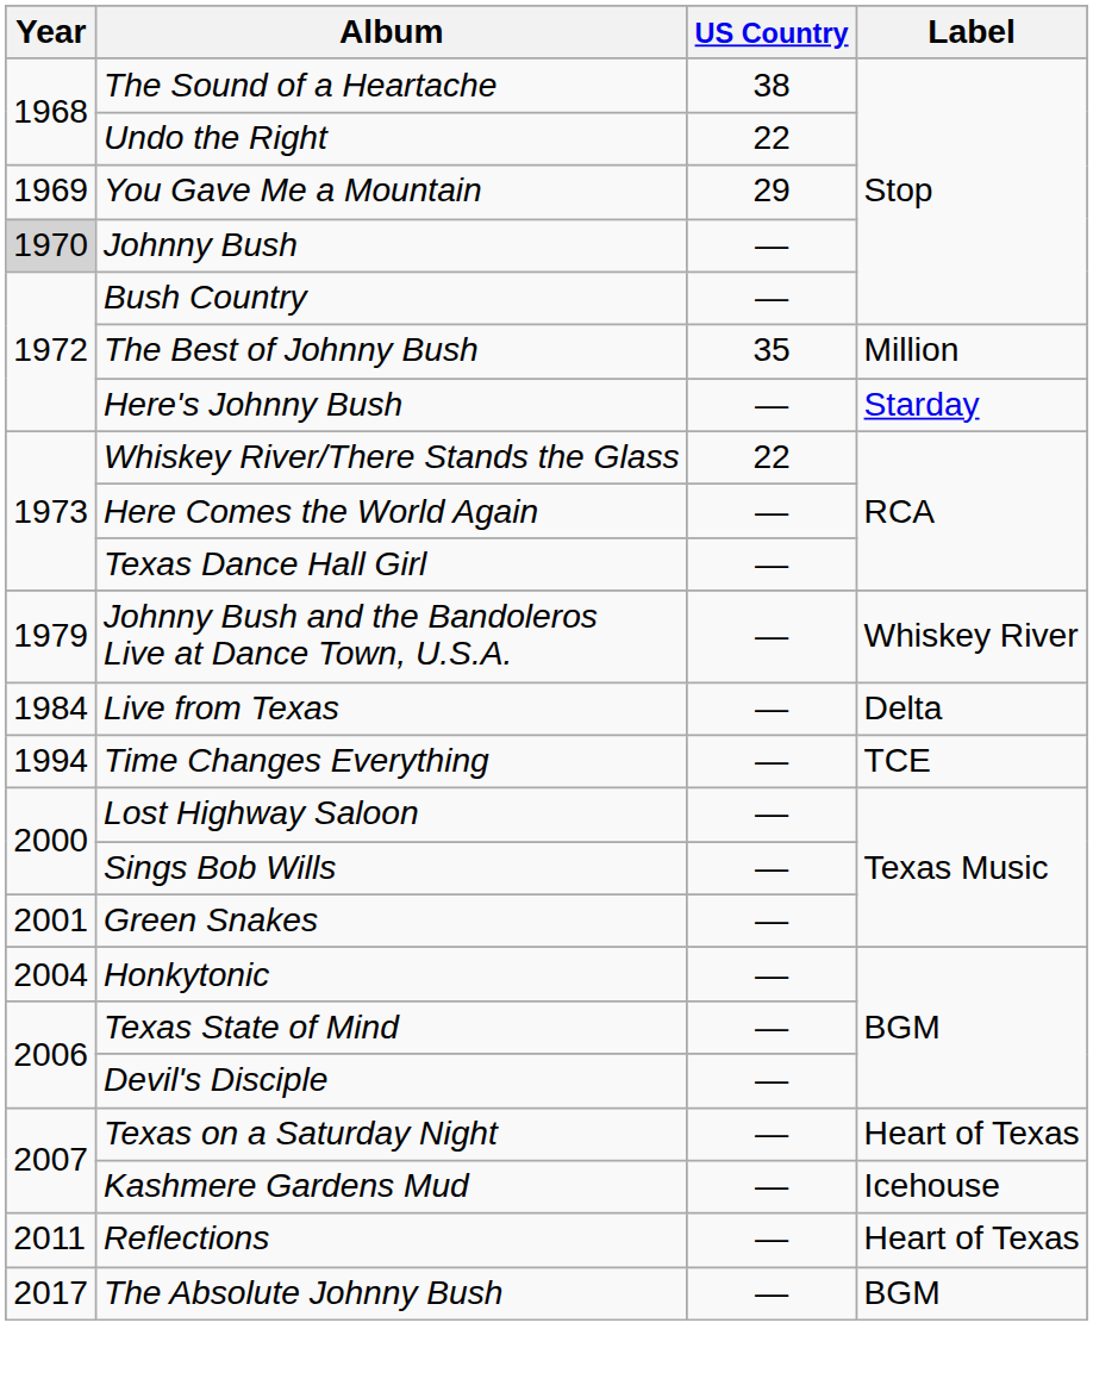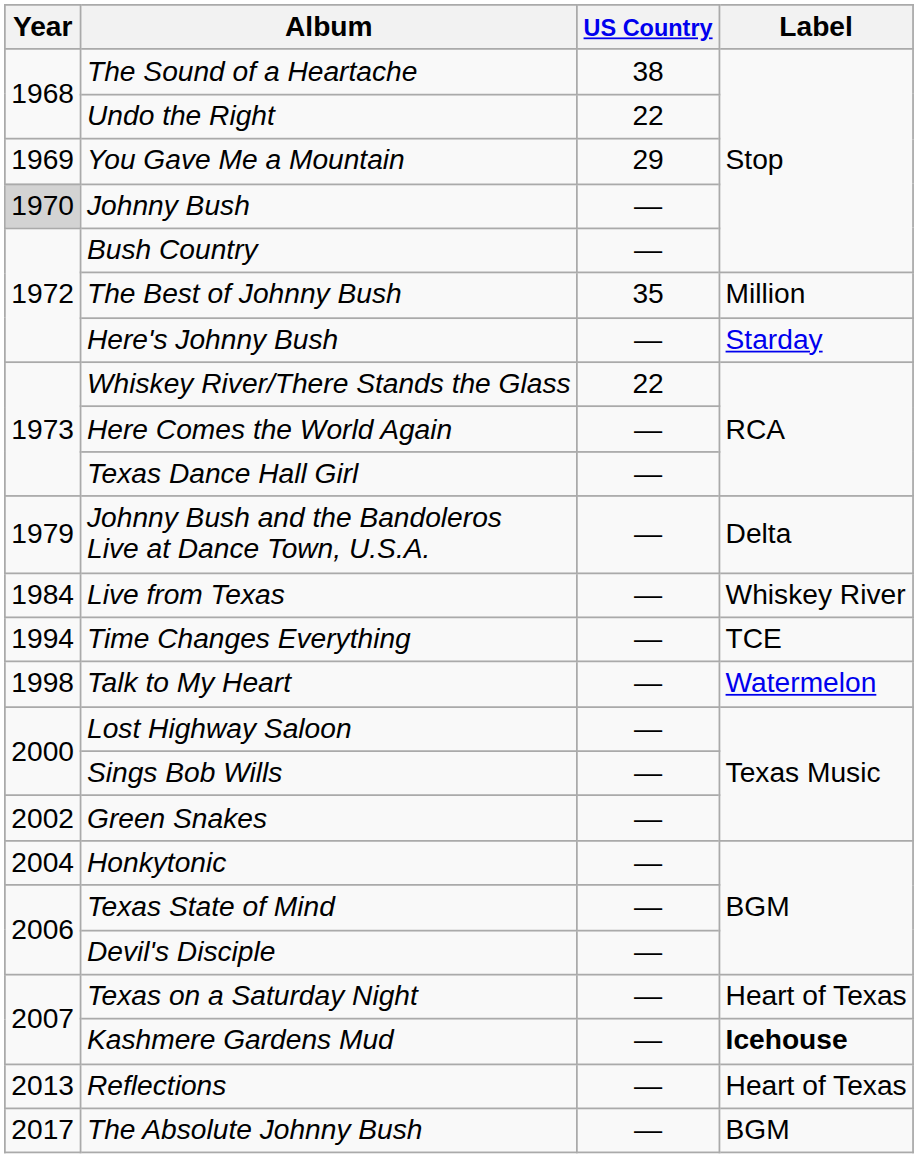Johnny Bush and the Bandoleros Live at Dance Town, U.S.A. | Label: Whiskey River -> Delta
Live from Texas | Label: Delta -> Whiskey River
+ row: 1998 | Talk to My Heart | — | Watermelon
Green Snakes | Year: 2001 -> 2002
Kashmere Gardens Mud | Label: normal -> bold
Reflections | Year: 2011 -> 2013
